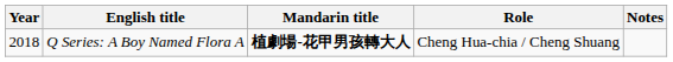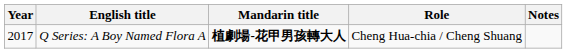Q Series: A Boy Named Flora A | Year: 2018 -> 2017
